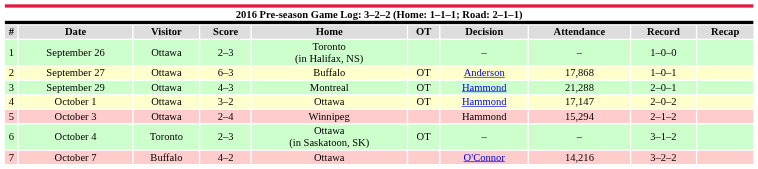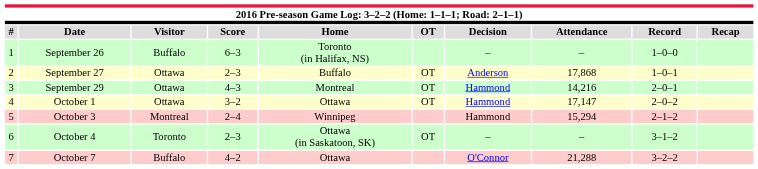September 26 | Visitor: Ottawa -> Buffalo
September 26 | Score: 2–3 -> 6–3
September 27 | Score: 6–3 -> 2–3
September 29 | Attendance: 21,288 -> 14,216
October 3 | Visitor: Ottawa -> Montreal
October 7 | Attendance: 14,216 -> 21,288
